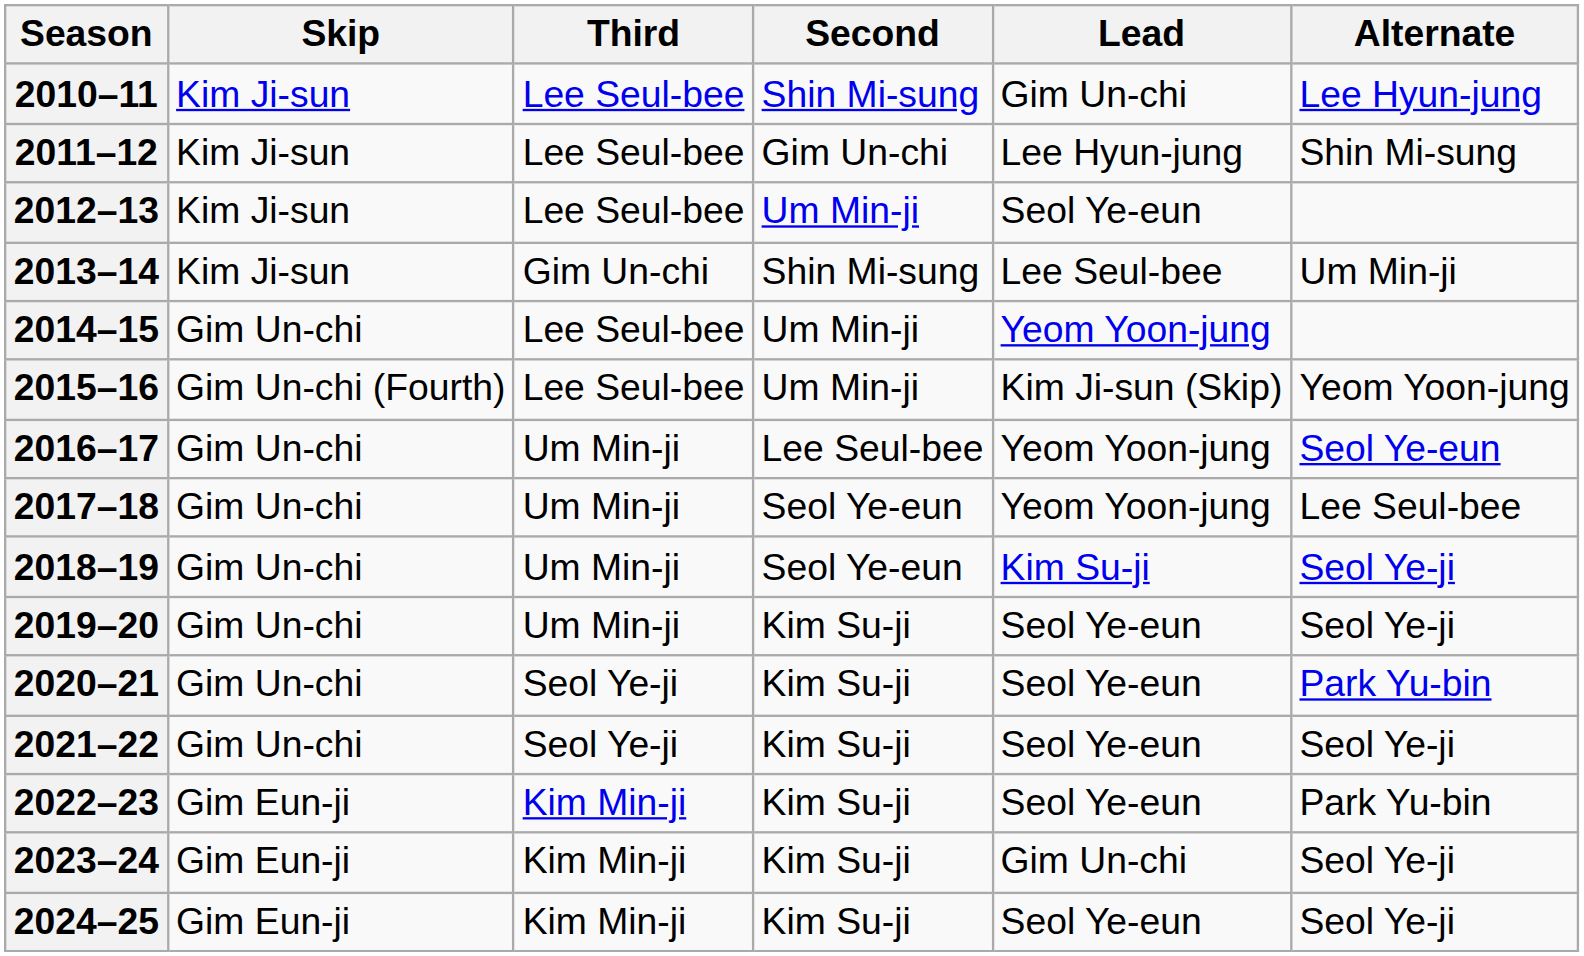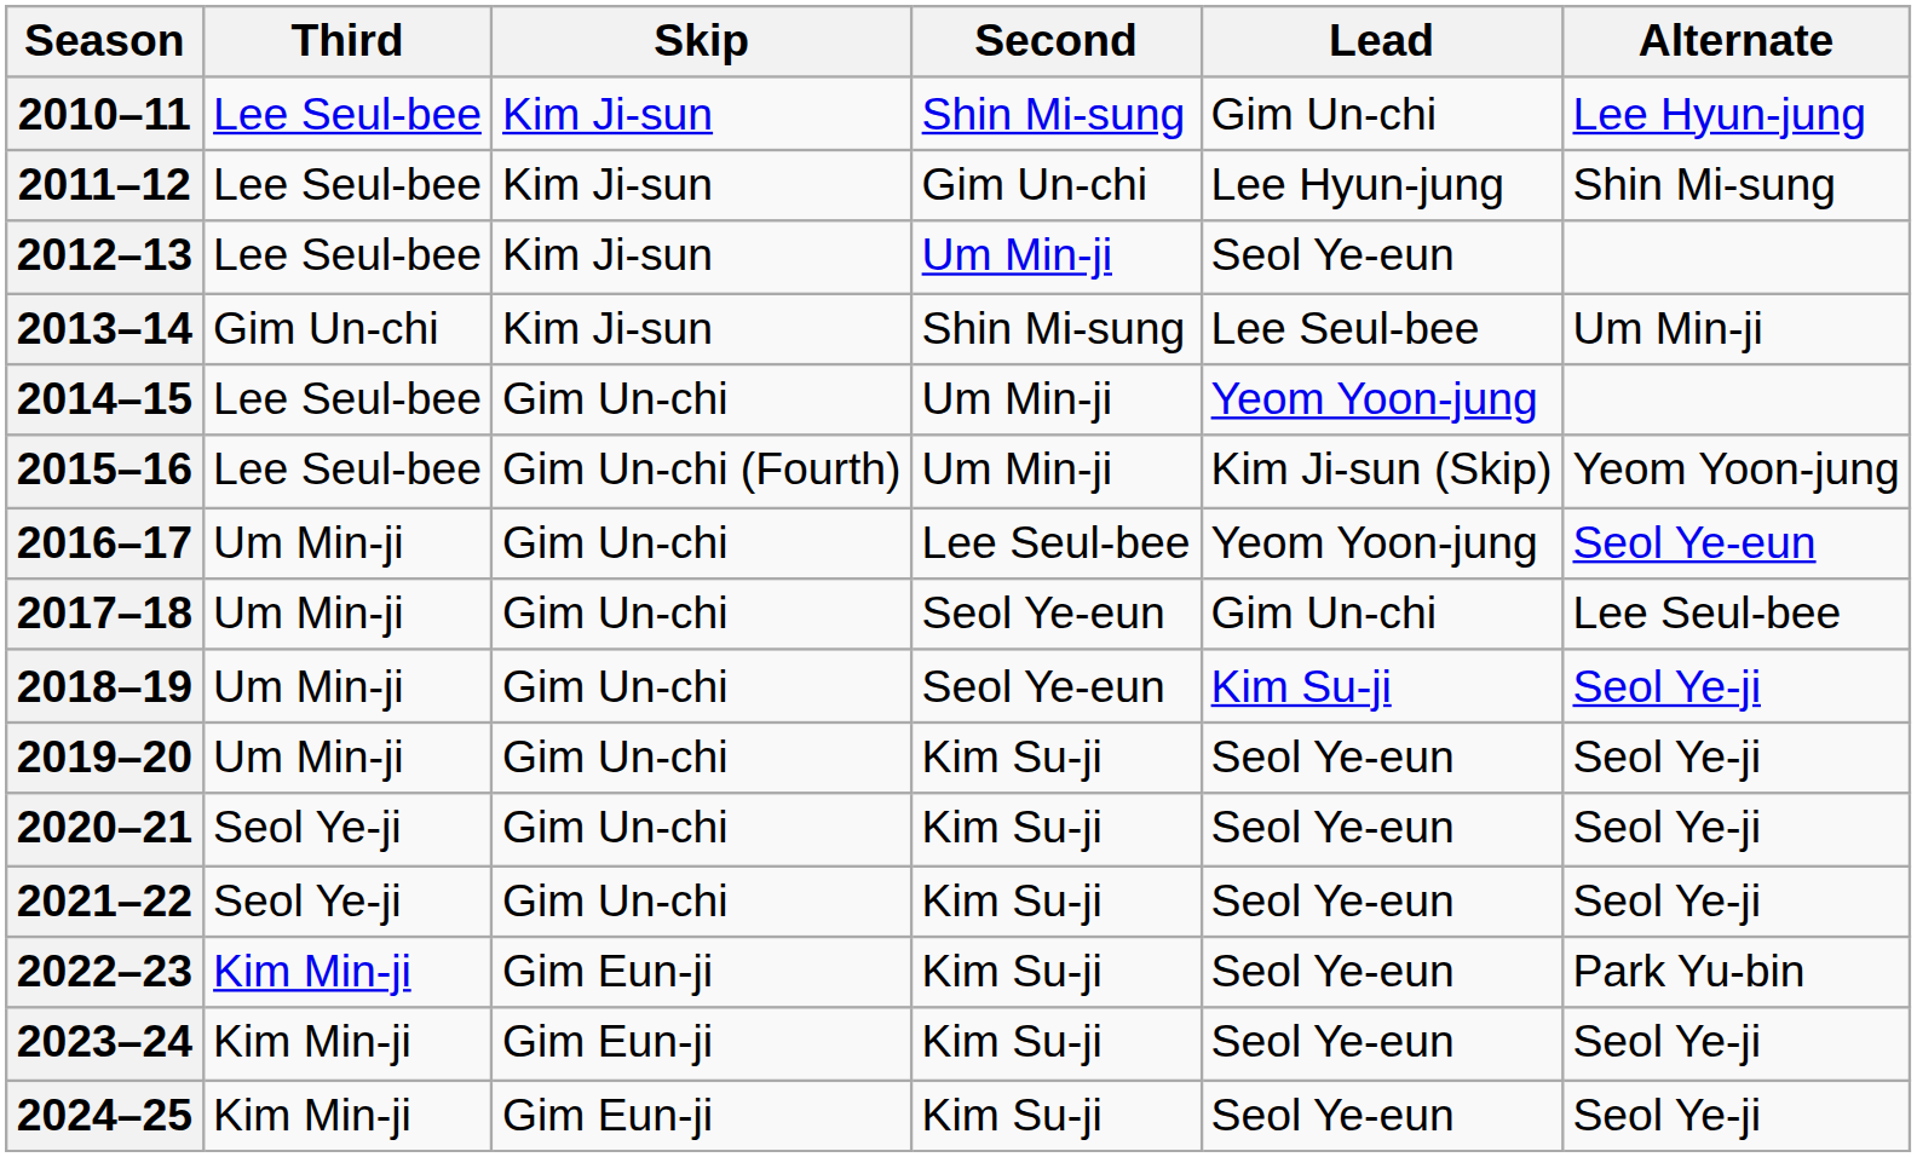columns swapped: Skip <-> Third
2017–18 | Lead: Yeom Yoon-jung -> Gim Un-chi
2020–21 | Alternate: Park Yu-bin -> Seol Ye-ji
2023–24 | Lead: Gim Un-chi -> Seol Ye-eun
